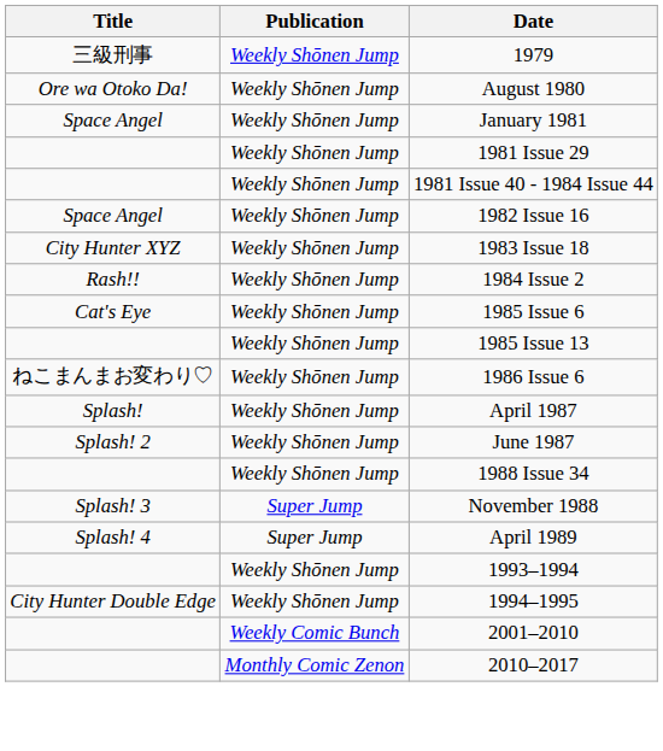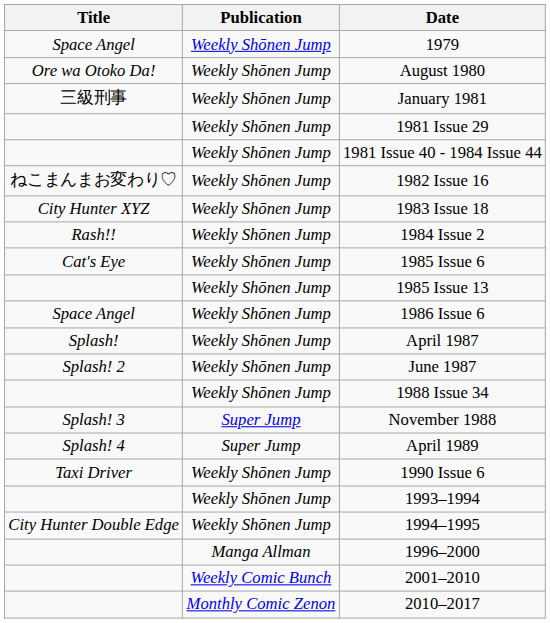1979 | Title: 三級刑事 -> Space Angel
January 1981 | Title: Space Angel -> 三級刑事
1982 Issue 16 | Title: Space Angel -> ねこまんまお変わり♡
1986 Issue 6 | Title: ねこまんまお変わり♡ -> Space Angel
+ row: Taxi Driver | Weekly Shōnen Jump | 1990 Issue 6
+ row: Manga Allman | 1996–2000
